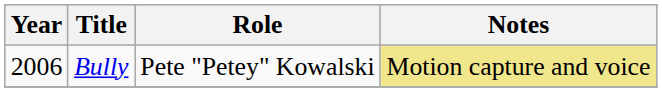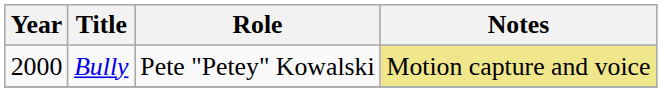Bully | Year: 2006 -> 2000
